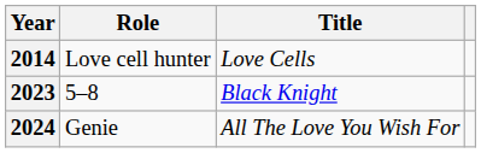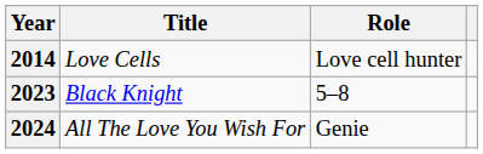columns swapped: Title <-> Role
